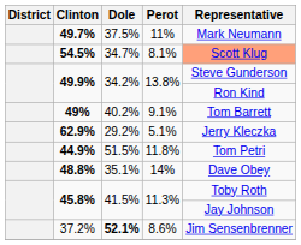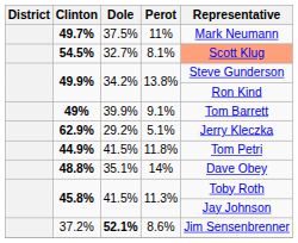54.5% | Dole: 34.7% -> 32.7%
49% | Dole: 40.2% -> 39.9%
44.9% | Dole: 51.5% -> 41.5%
